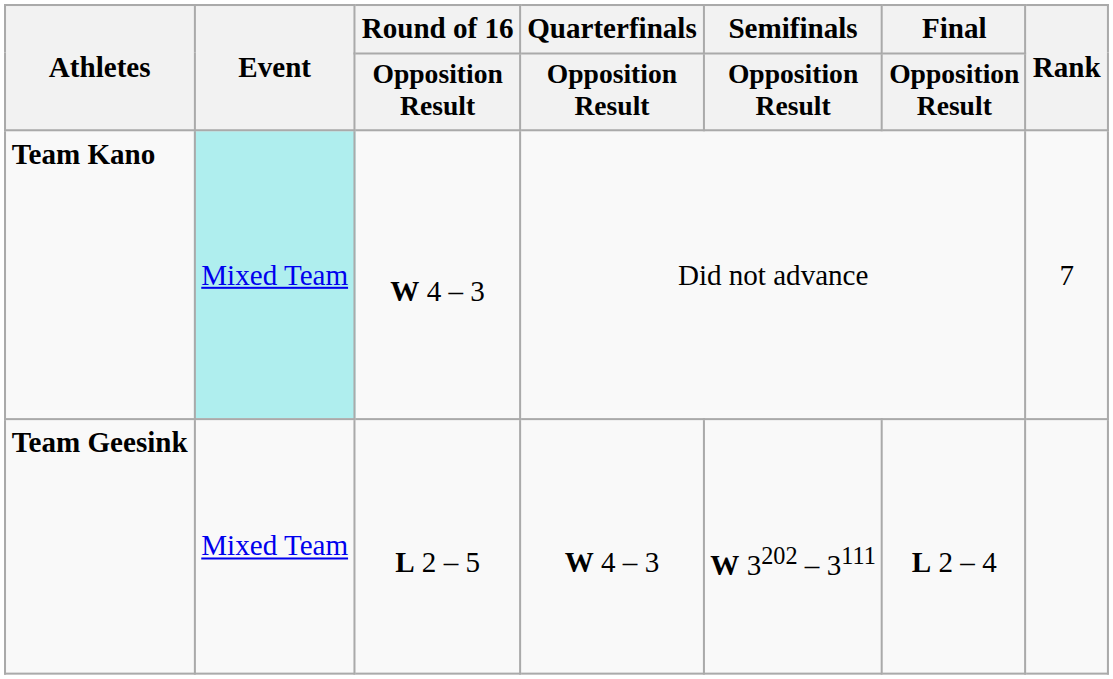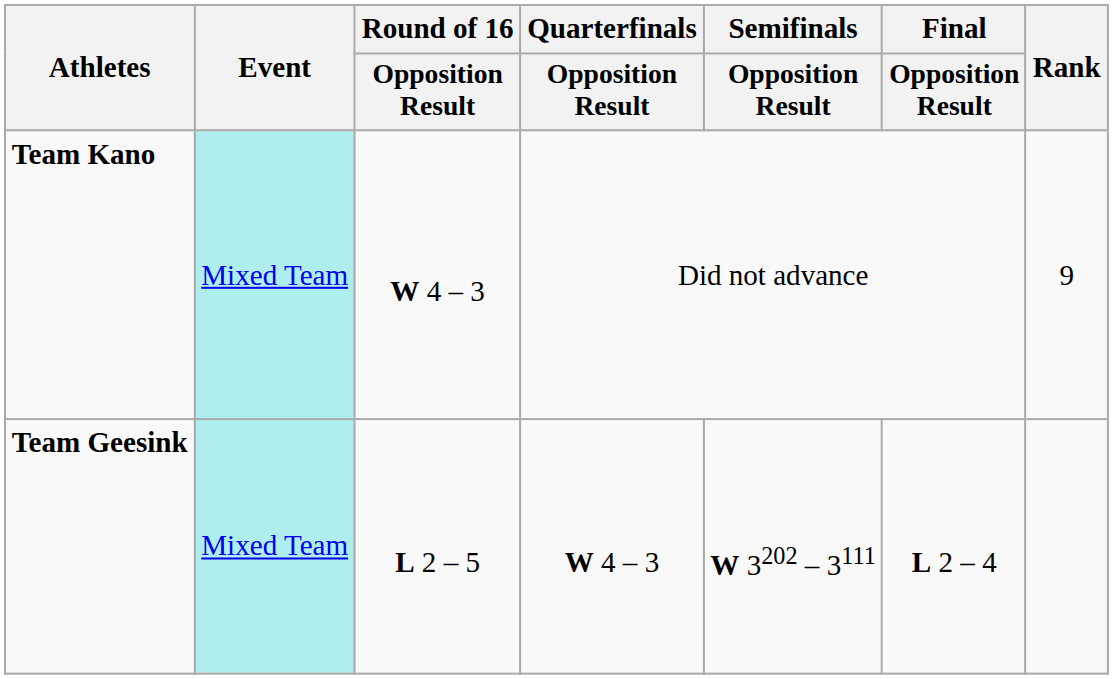Team Kano | Rank: 7 -> 9
Team Geesink | Event: no background -> paleturquoise background
